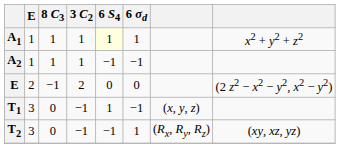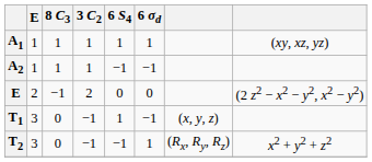A1 | 6 S4: lightyellow background -> no background
A1 | column 8: x2 + y2 + z2 -> (xy, xz, yz)
T2 | column 8: (xy, xz, yz) -> x2 + y2 + z2
